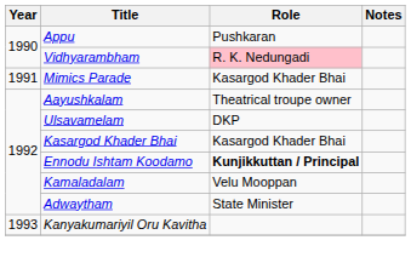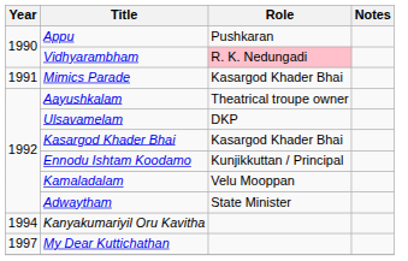Ennodu Ishtam Koodamo | Role: bold -> normal
Kanyakumariyil Oru Kavitha | Year: 1993 -> 1994
+ row: 1997 | My Dear Kuttichathan
